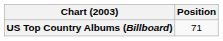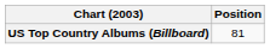US Top Country Albums (Billboard) | Position: 71 -> 81
